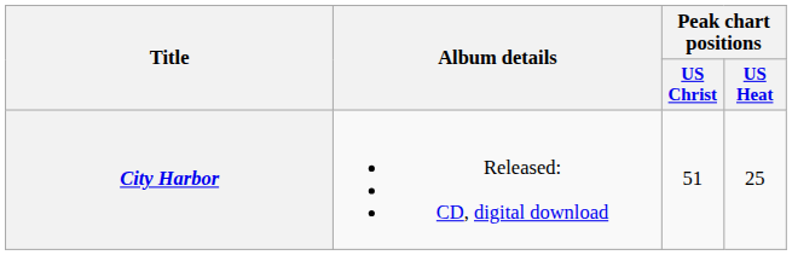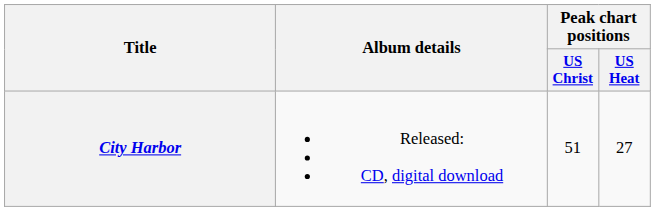City Harbor | Peak chart positions / US Heat: 25 -> 27
